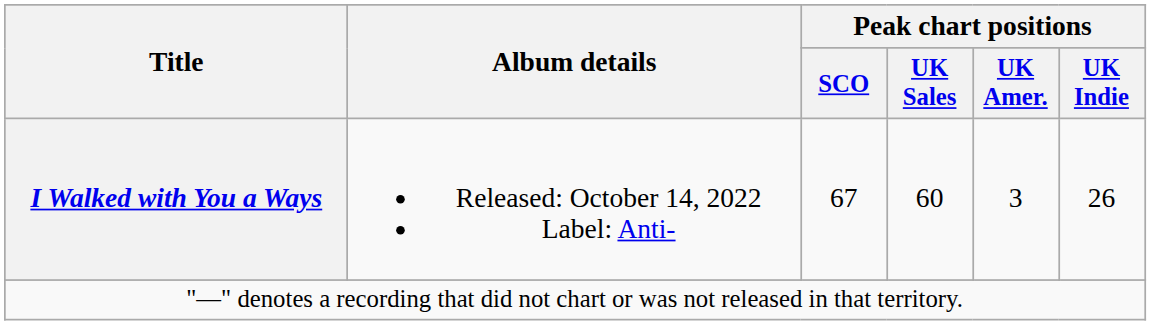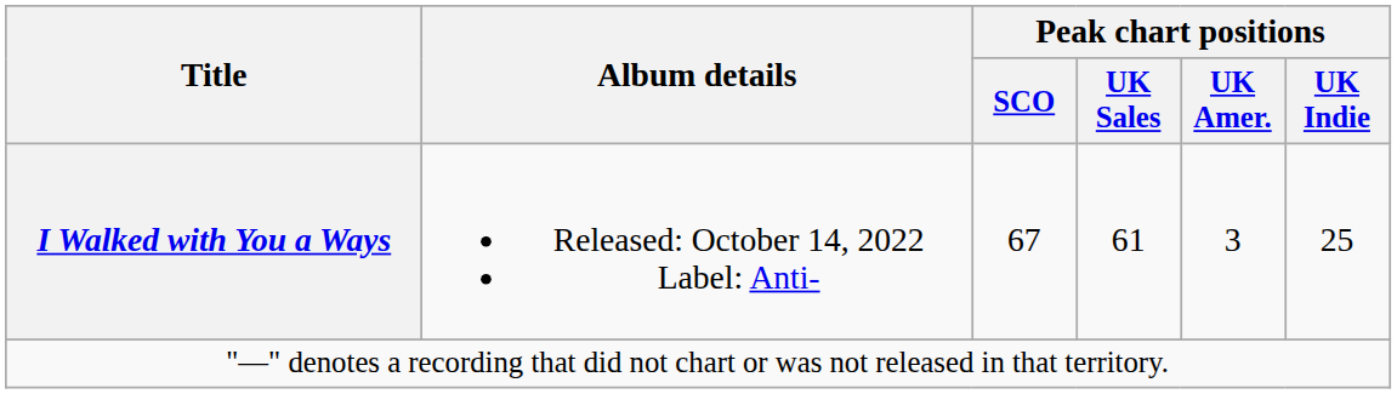I Walked with You a Ways | Peak chart positions / UK Sales: 60 -> 61
I Walked with You a Ways | Peak chart positions / UK Indie: 26 -> 25
